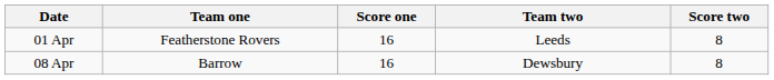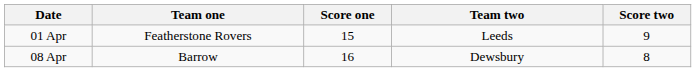01 Apr | Score one: 16 -> 15
01 Apr | Score two: 8 -> 9
